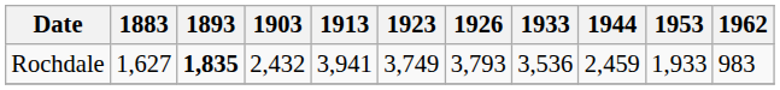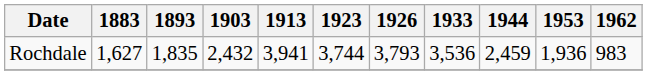Rochdale | 1893: bold -> normal
Rochdale | 1923: 3,749 -> 3,744
Rochdale | 1953: 1,933 -> 1,936
